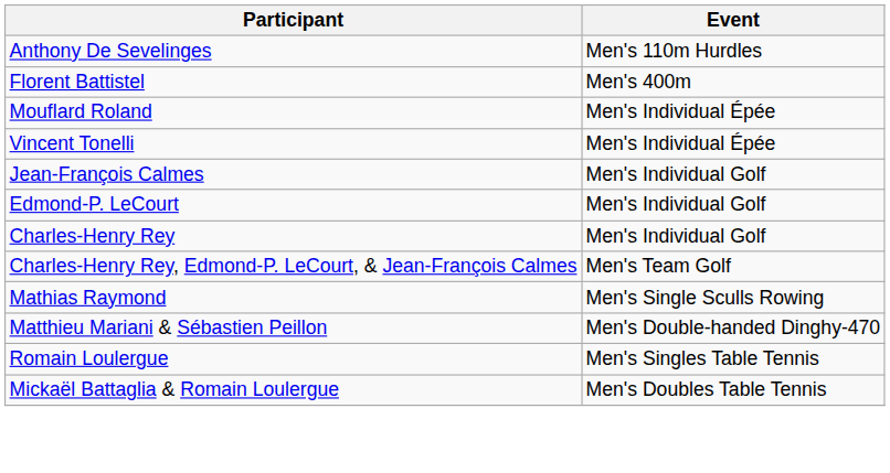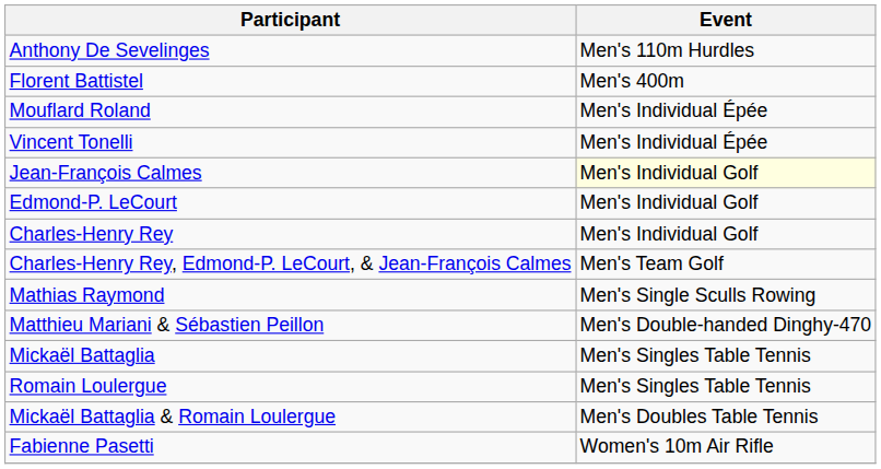Jean-François Calmes | Event: no background -> lightyellow background
+ row: Mickaël Battaglia | Men's Singles Table Tennis
+ row: Fabienne Pasetti | Women's 10m Air Rifle
